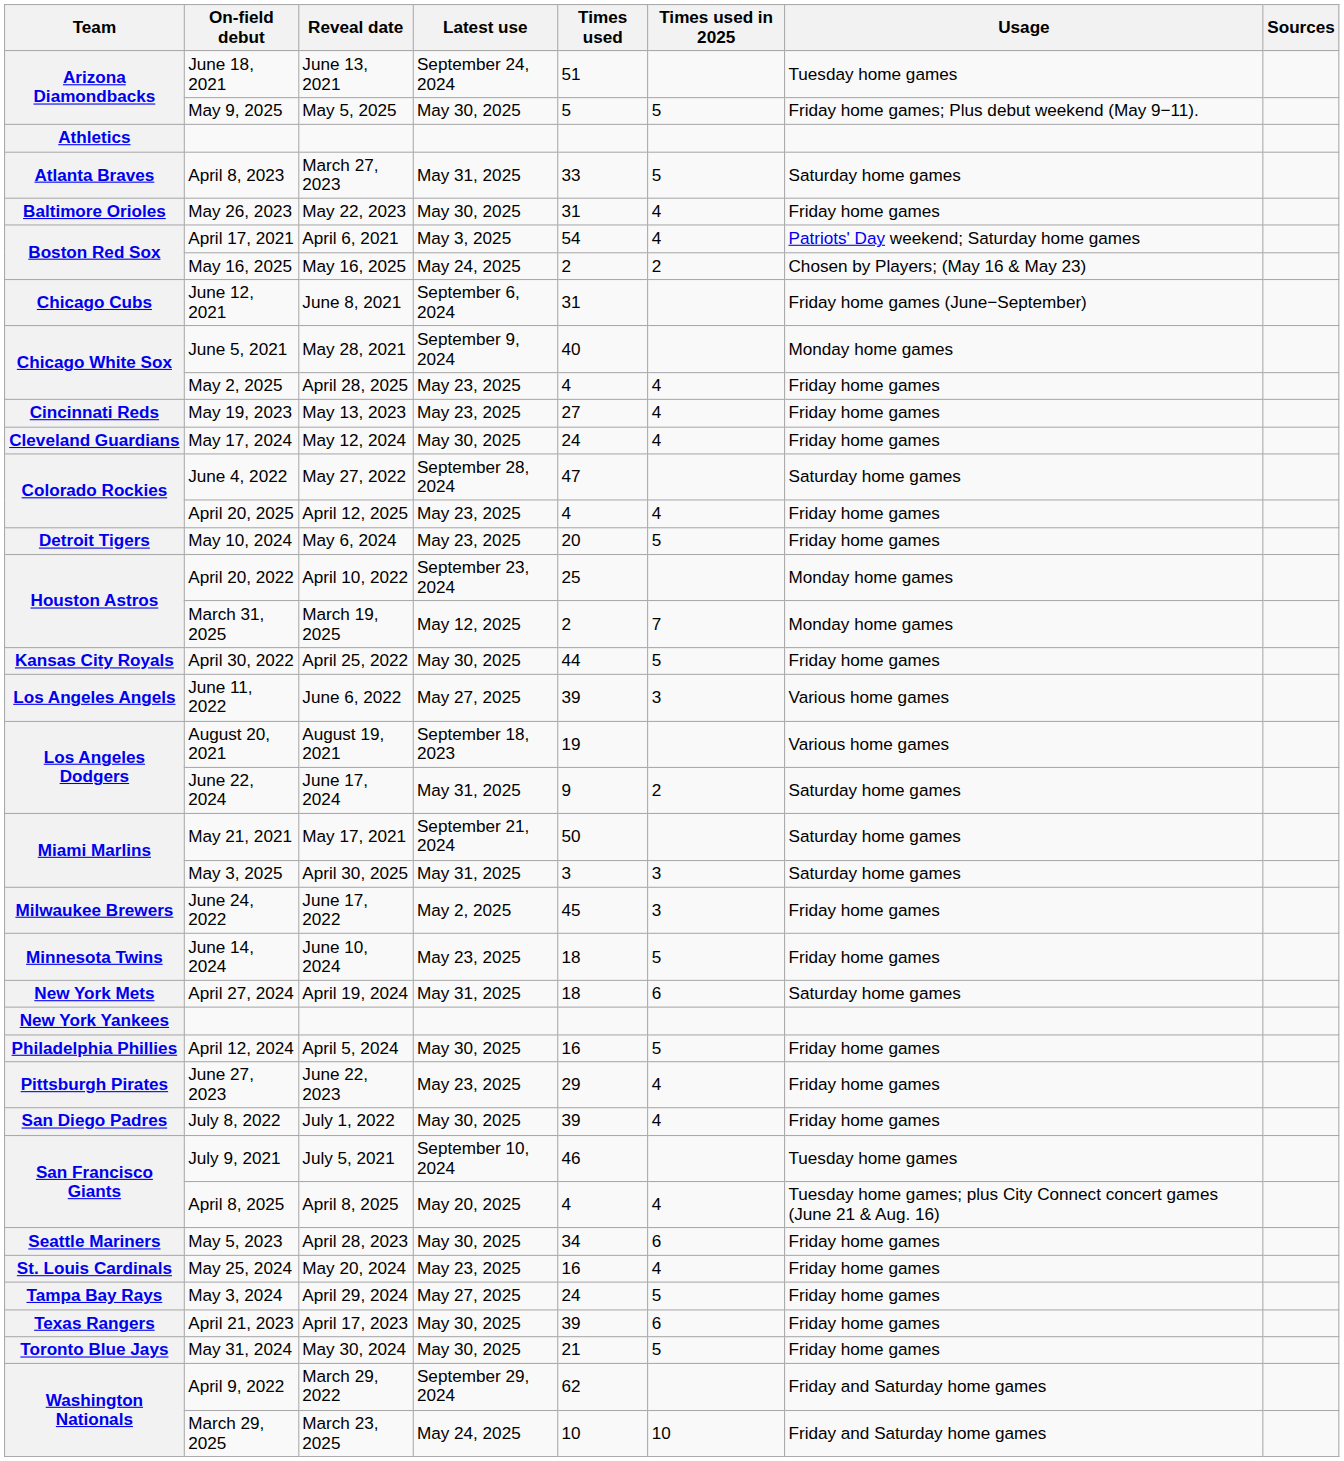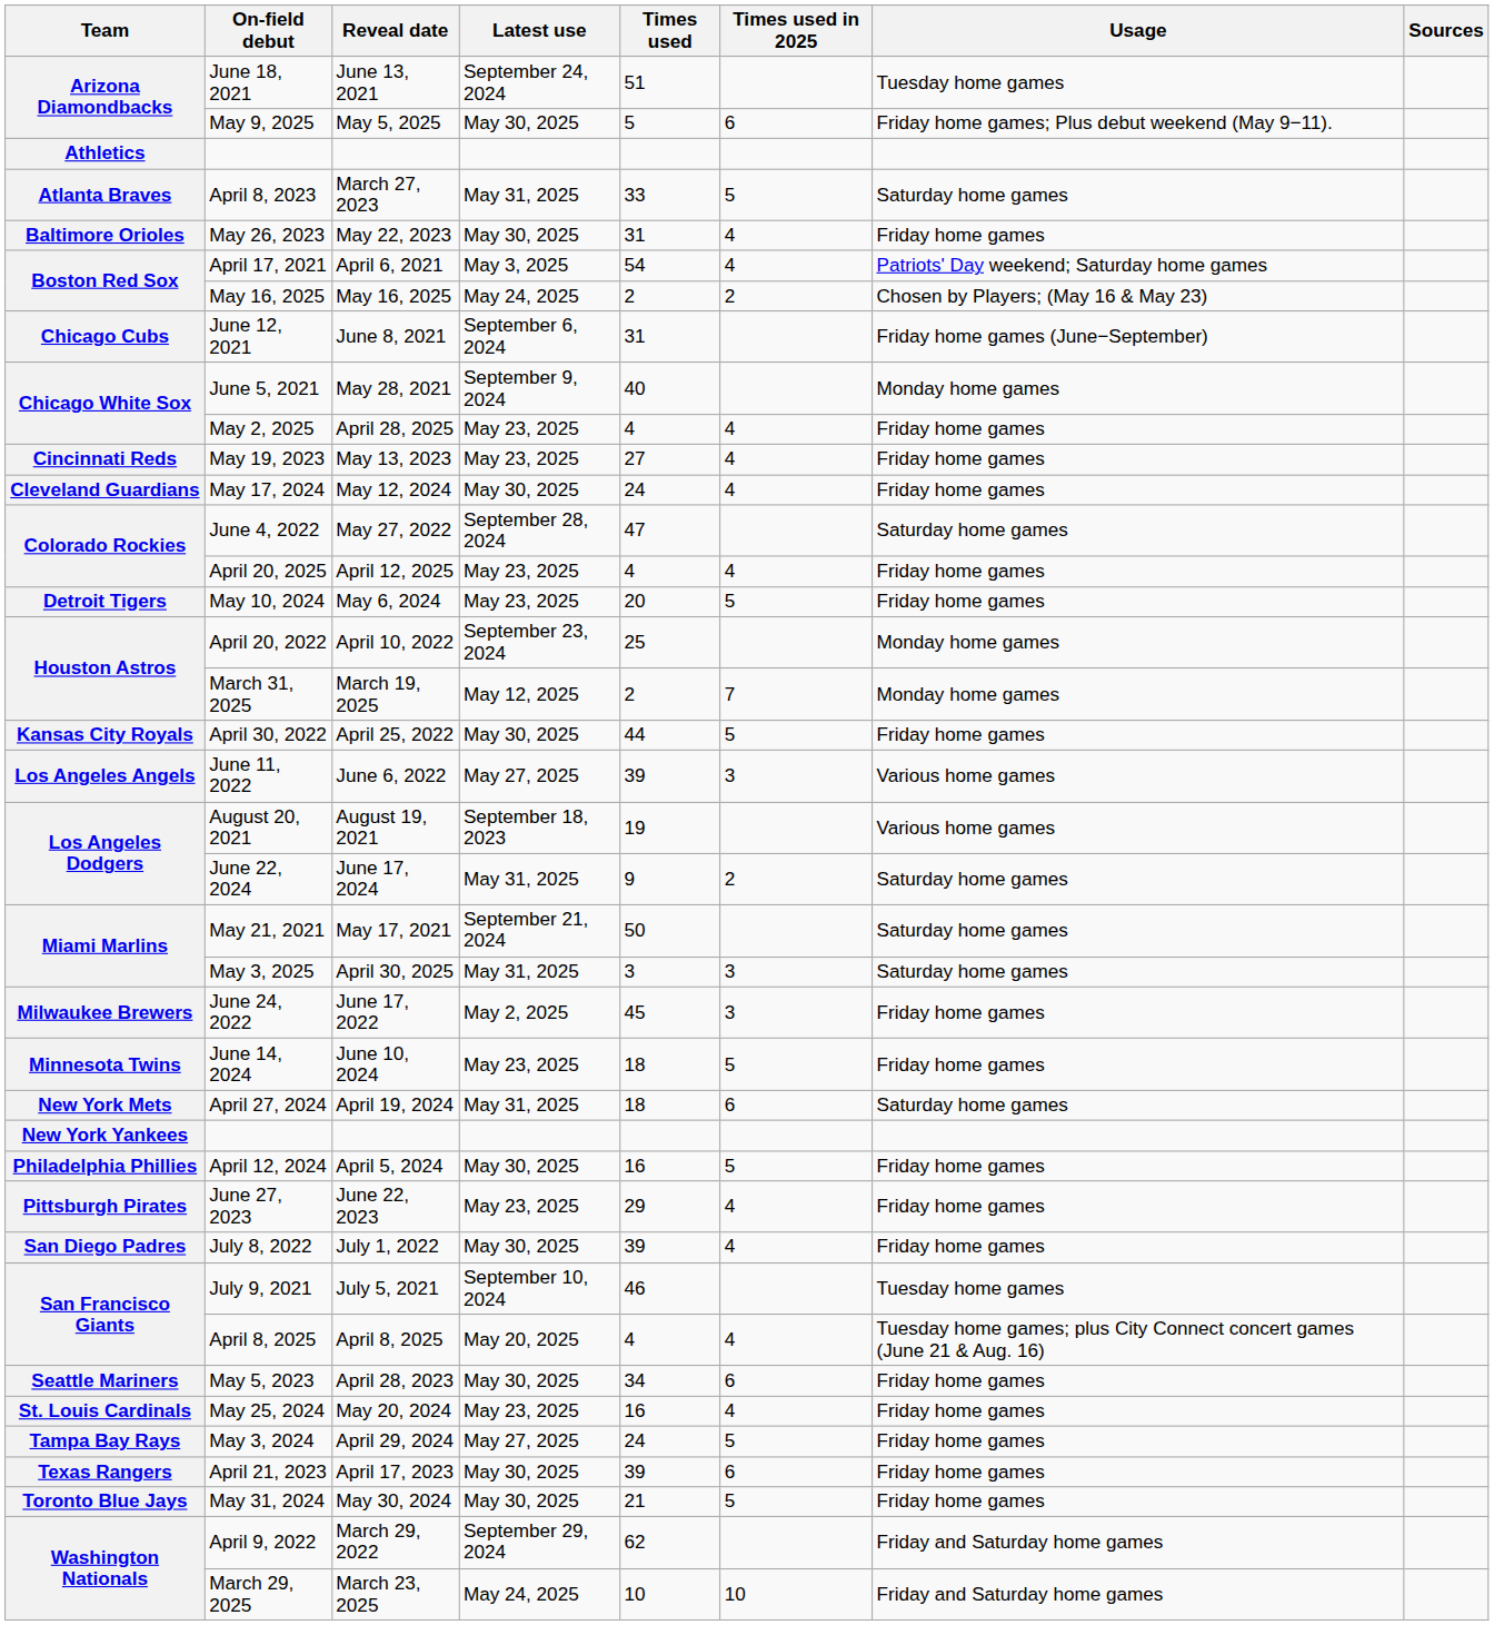May 9, 2025 | Times used in 2025: 5 -> 6
